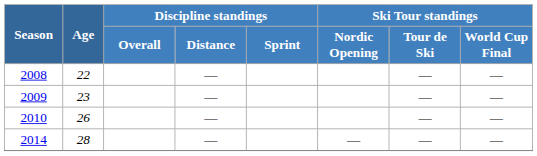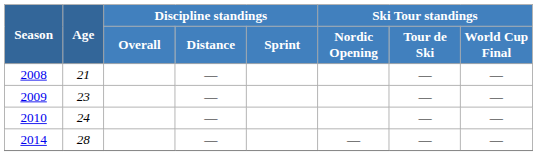2008 | Age: 22 -> 21
2010 | Age: 26 -> 24
